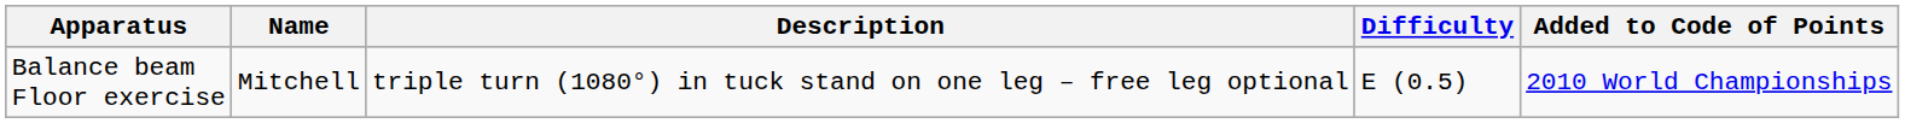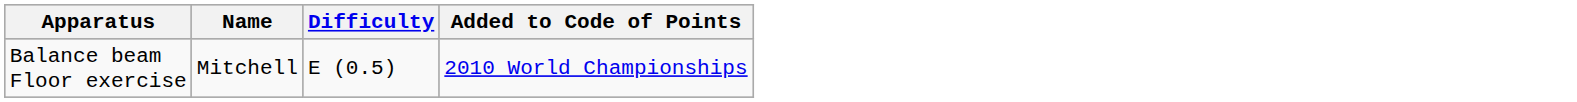- column: Description | triple turn (1080°) in tuck stand on one leg – free leg optional
